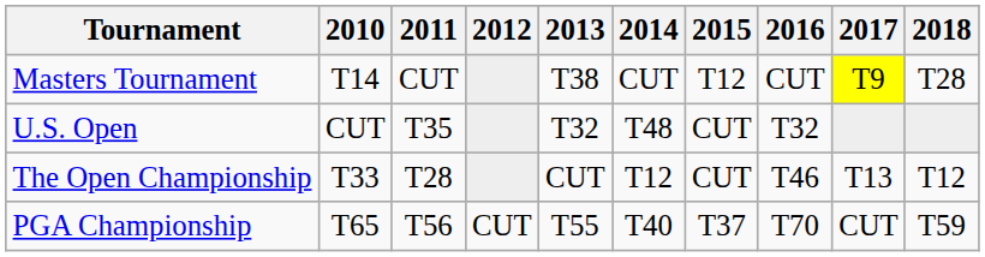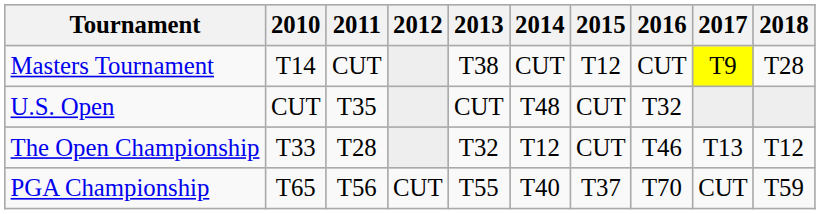U.S. Open | 2013: T32 -> CUT
The Open Championship | 2013: CUT -> T32
